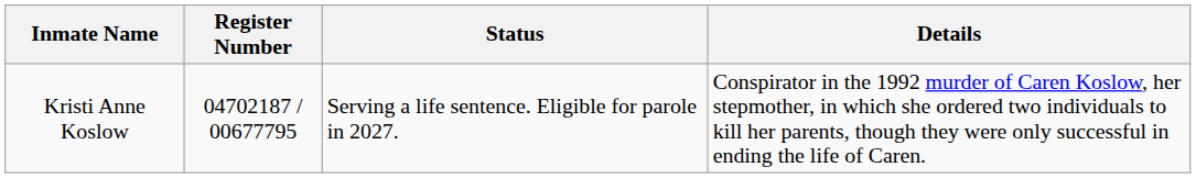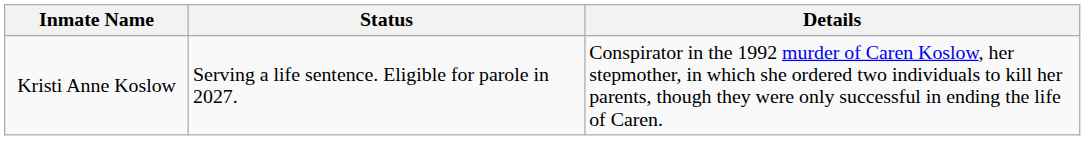- column: Register Number | 04702187 / 00677795
